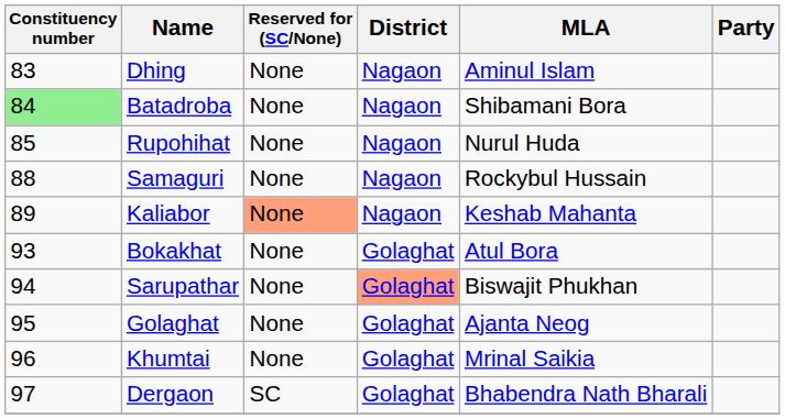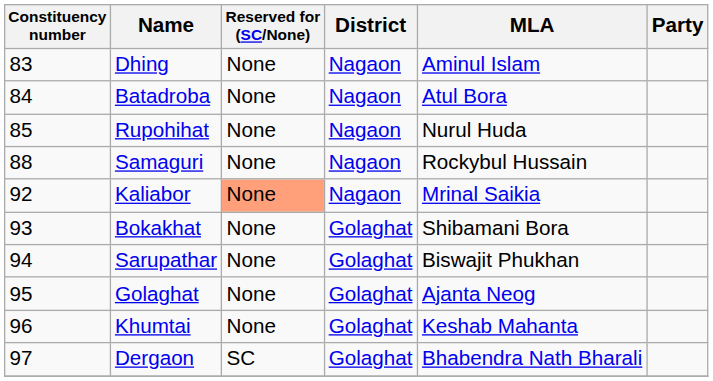Batadroba | Constituency number: lightgreen background -> no background
Batadroba | MLA: Shibamani Bora -> Atul Bora
Kaliabor | Constituency number: 89 -> 92
Kaliabor | MLA: Keshab Mahanta -> Mrinal Saikia
Bokakhat | MLA: Atul Bora -> Shibamani Bora
Sarupathar | District: lightsalmon background -> no background
Khumtai | MLA: Mrinal Saikia -> Keshab Mahanta
